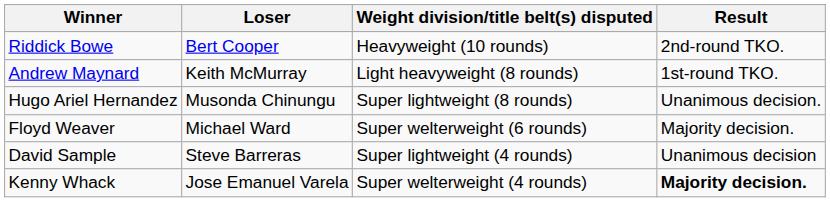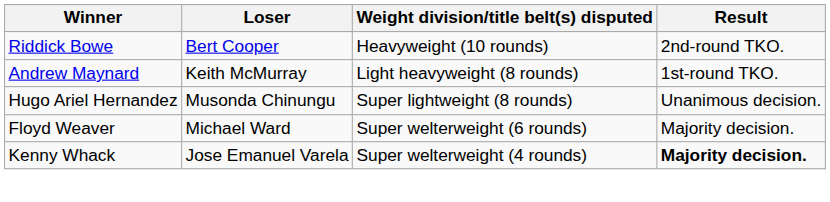- row: David Sample | Steve Barreras | Super lightweight (4 rounds) | Unanimous decision
